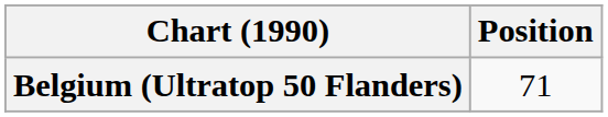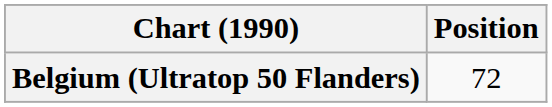Belgium (Ultratop 50 Flanders) | Position: 71 -> 72
